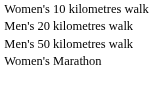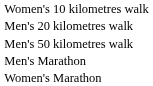+ row: Men's Marathon
